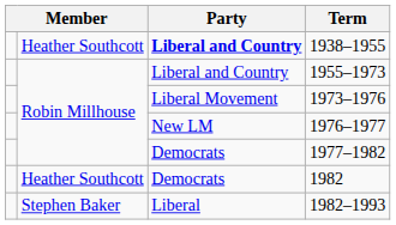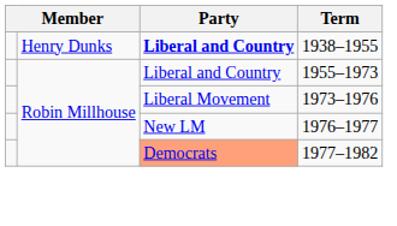1938–1955 | column 2: Heather Southcott -> Henry Dunks
1977–1982 | Party: no background -> lightsalmon background
- row: Heather Southcott | Democrats | 1982
- row: Stephen Baker | Liberal | 1982–1993
